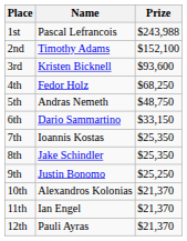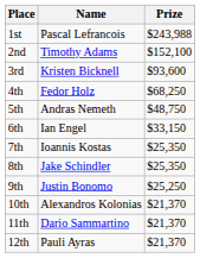6th | Name: Dario Sammartino -> Ian Engel
11th | Name: Ian Engel -> Dario Sammartino
